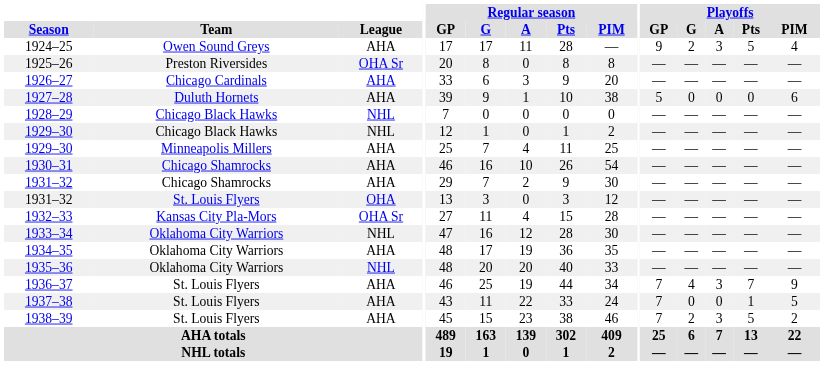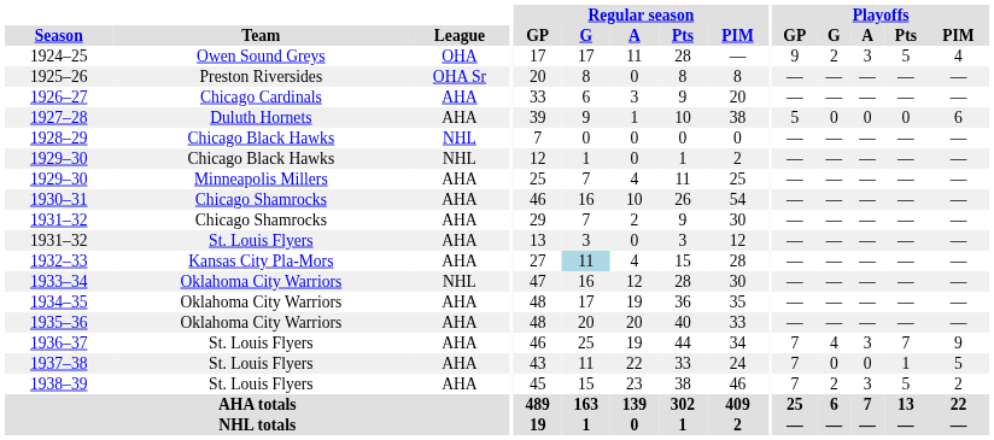1924–25 | League: AHA -> OHA
1931–32 / St. Louis Flyers | League: OHA -> AHA
1932–33 | League: OHA Sr -> AHA
1932–33 | Regular season / G: no background -> lightblue background
1935–36 | League: NHL -> AHA
